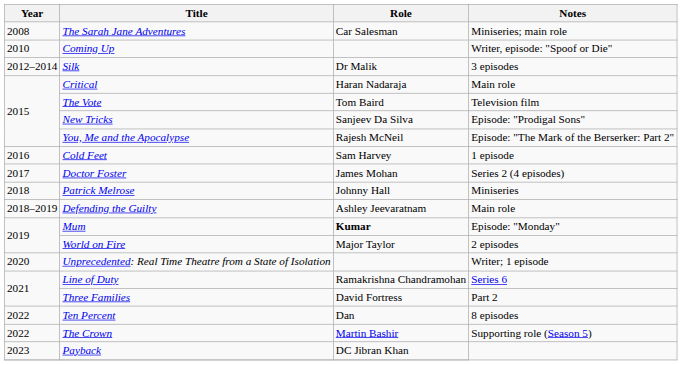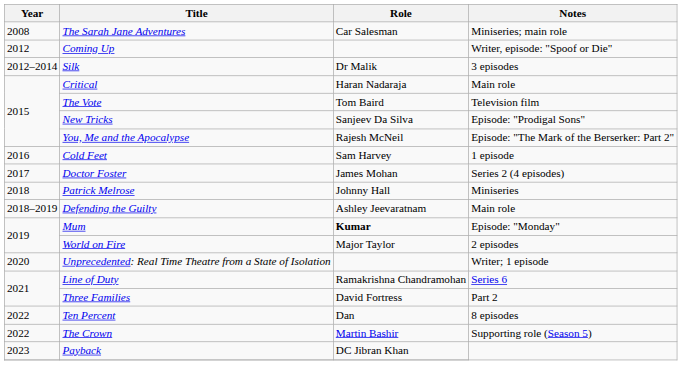Coming Up | Year: 2010 -> 2012
